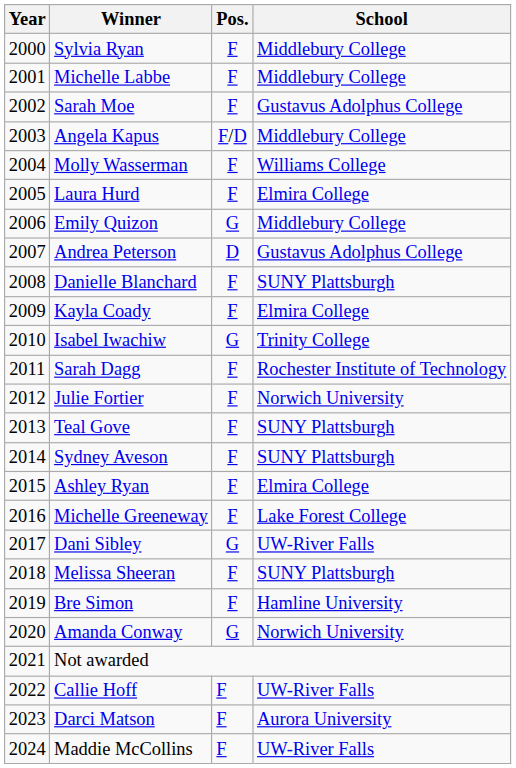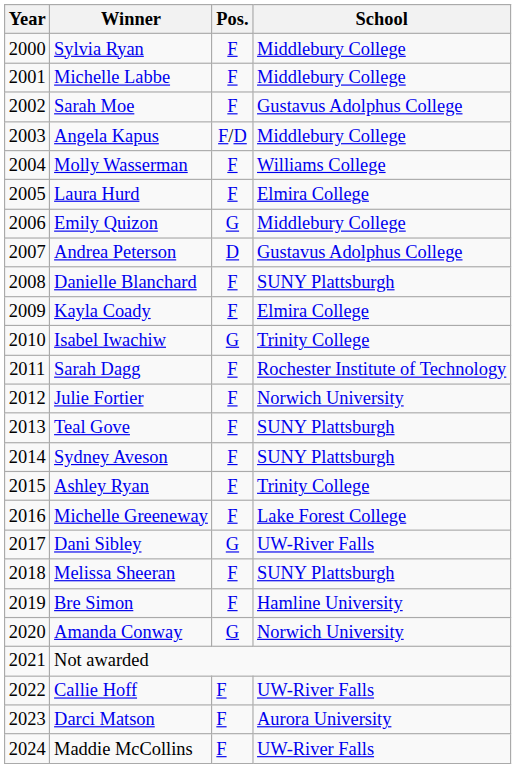Ashley Ryan | School: Elmira College -> Trinity College
